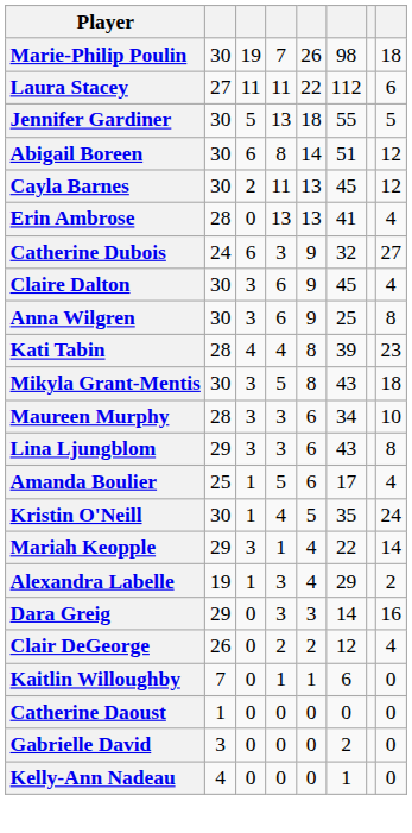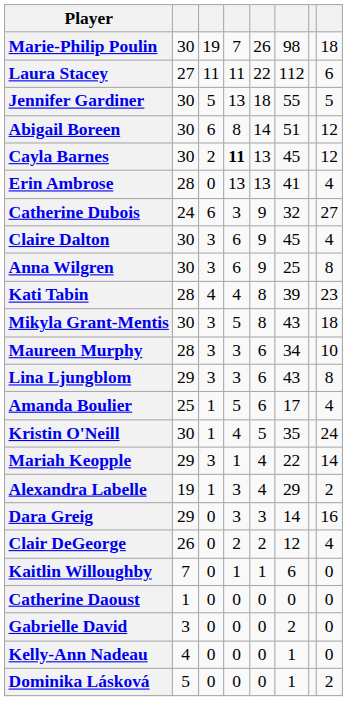Cayla Barnes | column 4: normal -> bold
+ row: Dominika Lásková | 5 | 0 | 0 | 0 | 1 | 2
